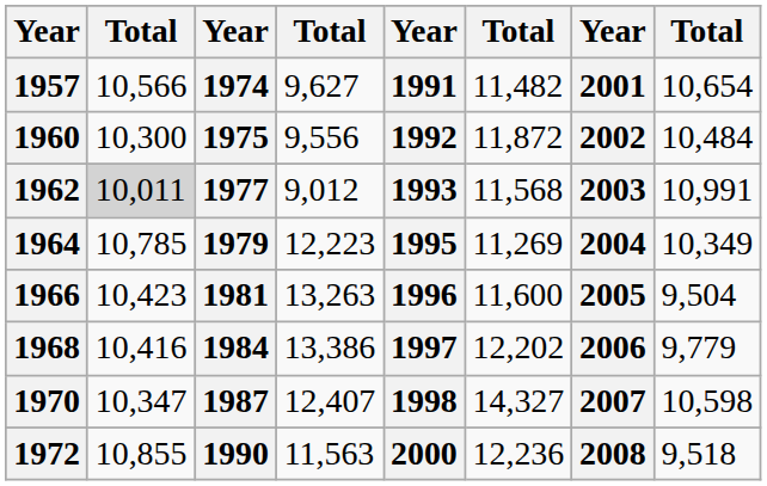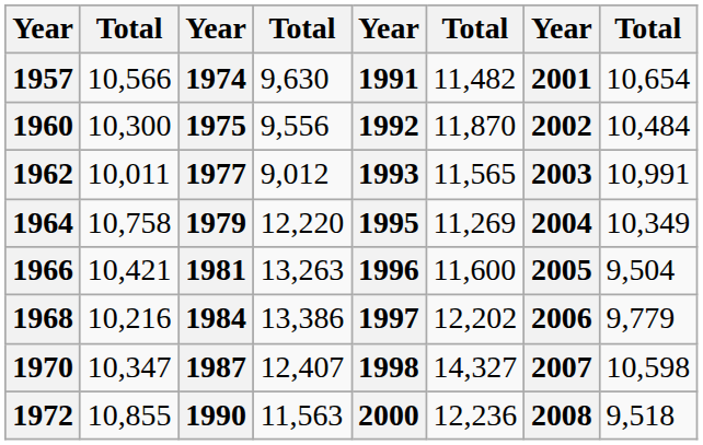1957 | column 4: 9,627 -> 9,630
1960 | column 6: 11,872 -> 11,870
1962 | column 2: lightgrey background -> no background
1962 | column 6: 11,568 -> 11,565
1964 | column 2: 10,785 -> 10,758
1964 | column 4: 12,223 -> 12,220
1966 | column 2: 10,423 -> 10,421
1968 | column 2: 10,416 -> 10,216
